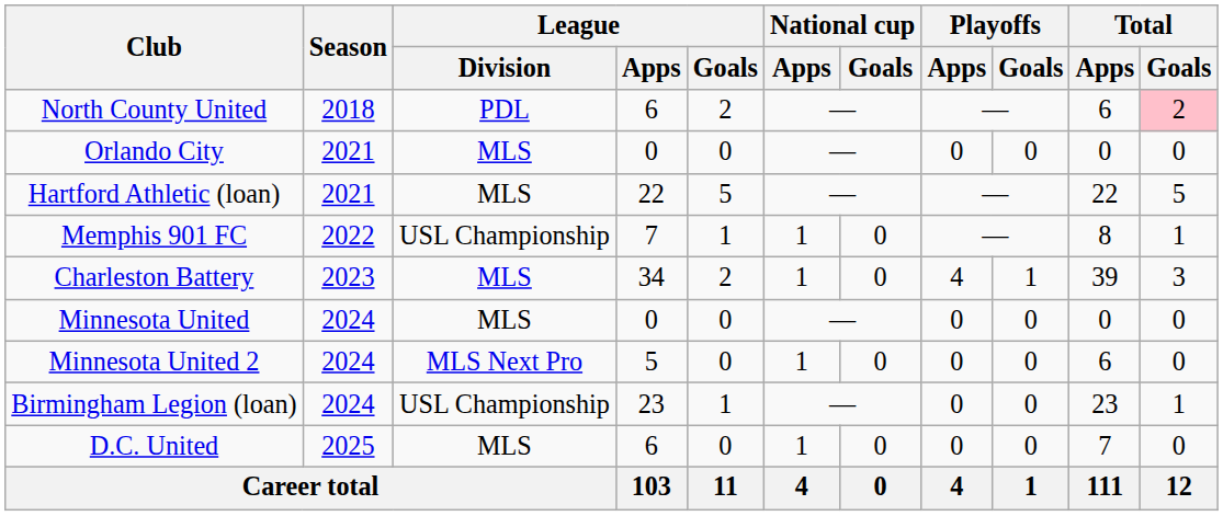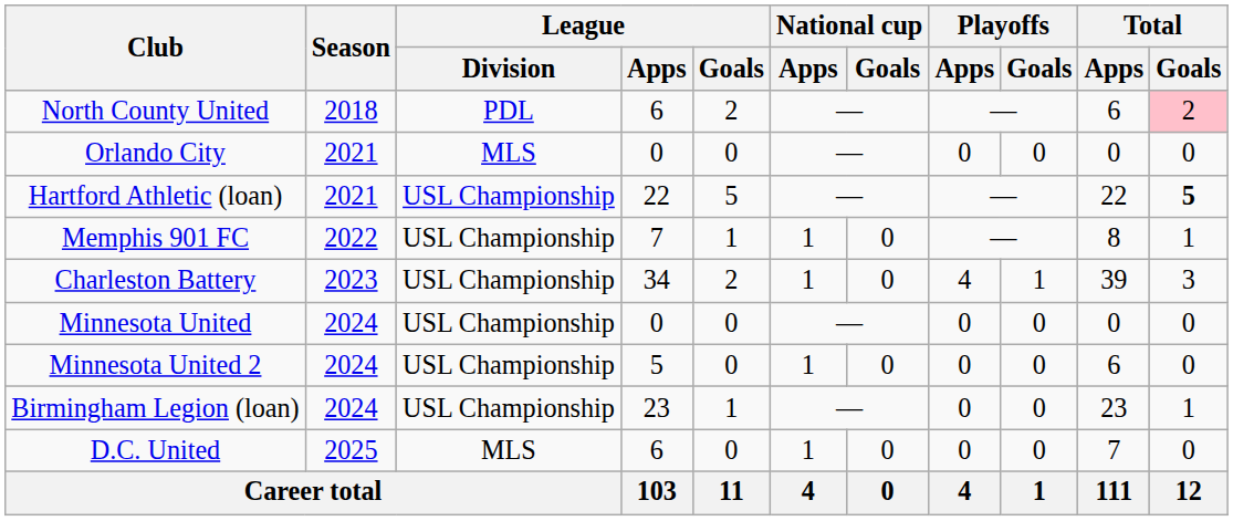Hartford Athletic (loan) | League / Division: MLS -> USL Championship
Hartford Athletic (loan) | Total / Goals: normal -> bold
Charleston Battery | League / Division: MLS -> USL Championship
Minnesota United | League / Division: MLS -> USL Championship
Minnesota United 2 | League / Division: MLS Next Pro -> USL Championship
